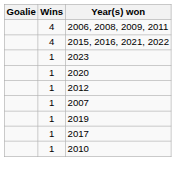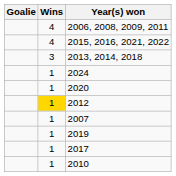+ row: 3 | 2013, 2014, 2018
- row: 1 | 2023
+ row: 1 | 2024
2012 | Wins: no background -> gold background
